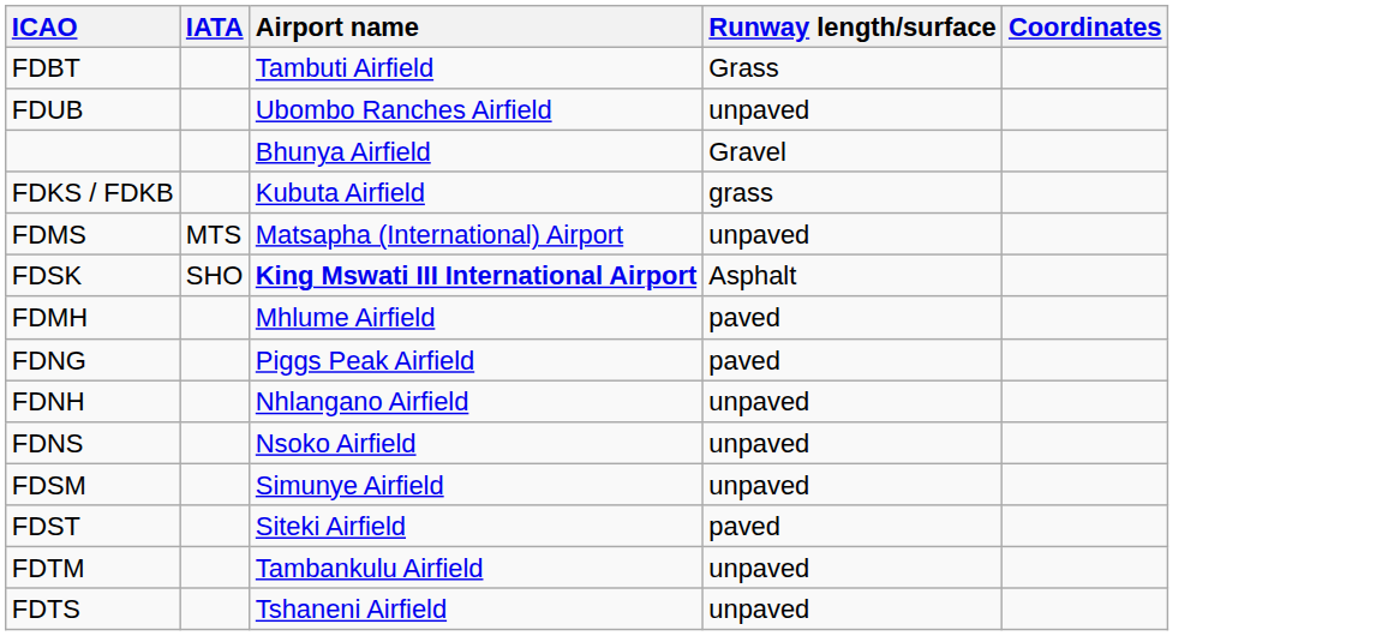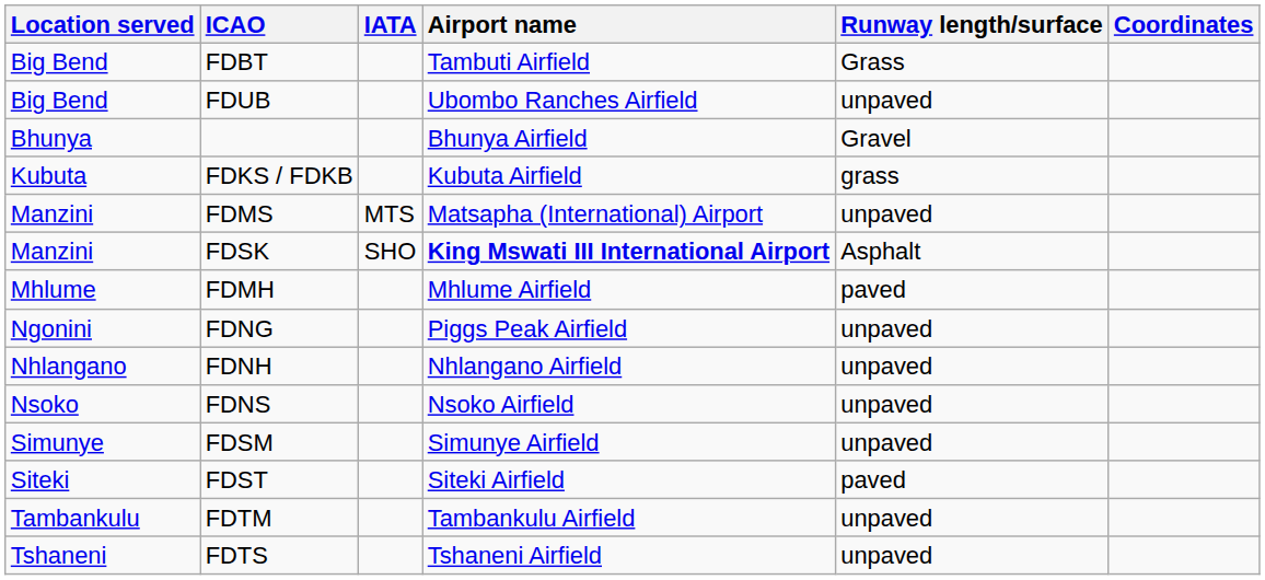+ column: Location served | Big Bend | Big Bend | Bhunya | Kubuta | Manzini | Manzini | Mhlume | Ngonini | Nhlangano | Nsoko | Simunye | Siteki | Tambankulu | Tshaneni
FDNG | Runway length/surface: paved -> unpaved
